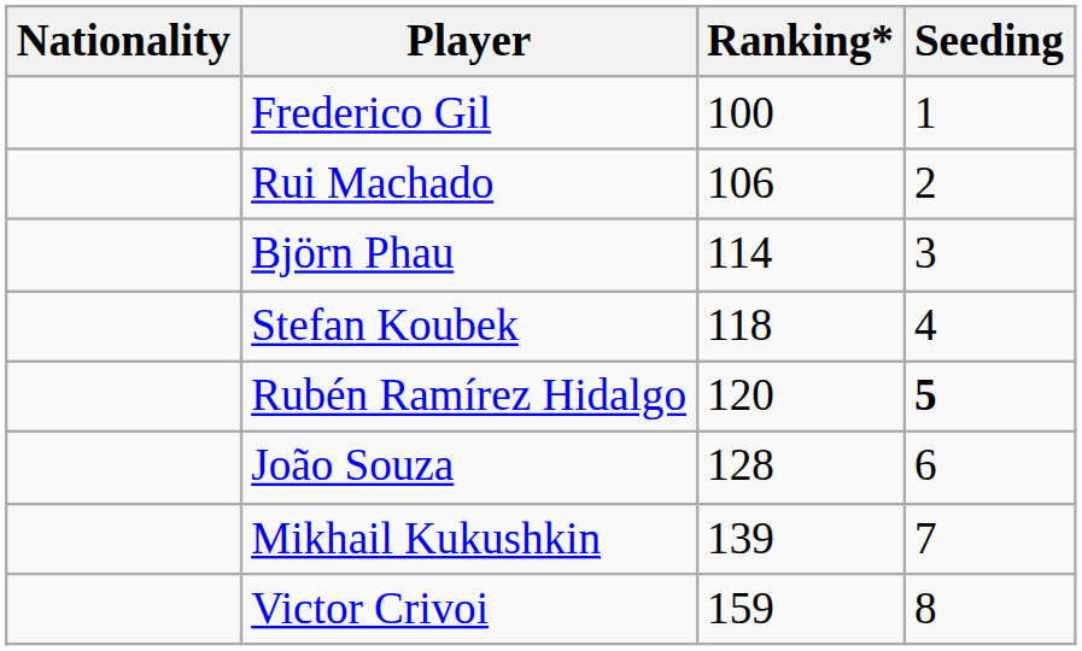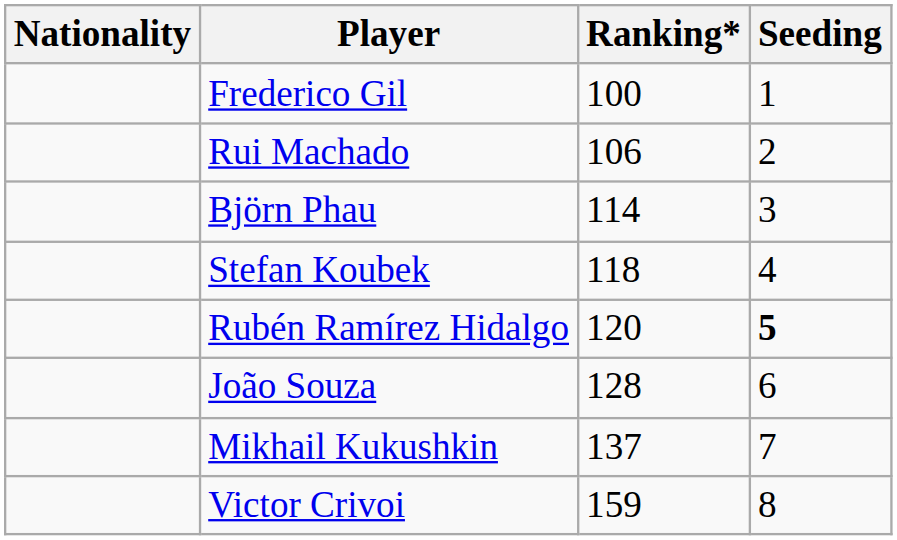Mikhail Kukushkin | Ranking*: 139 -> 137
